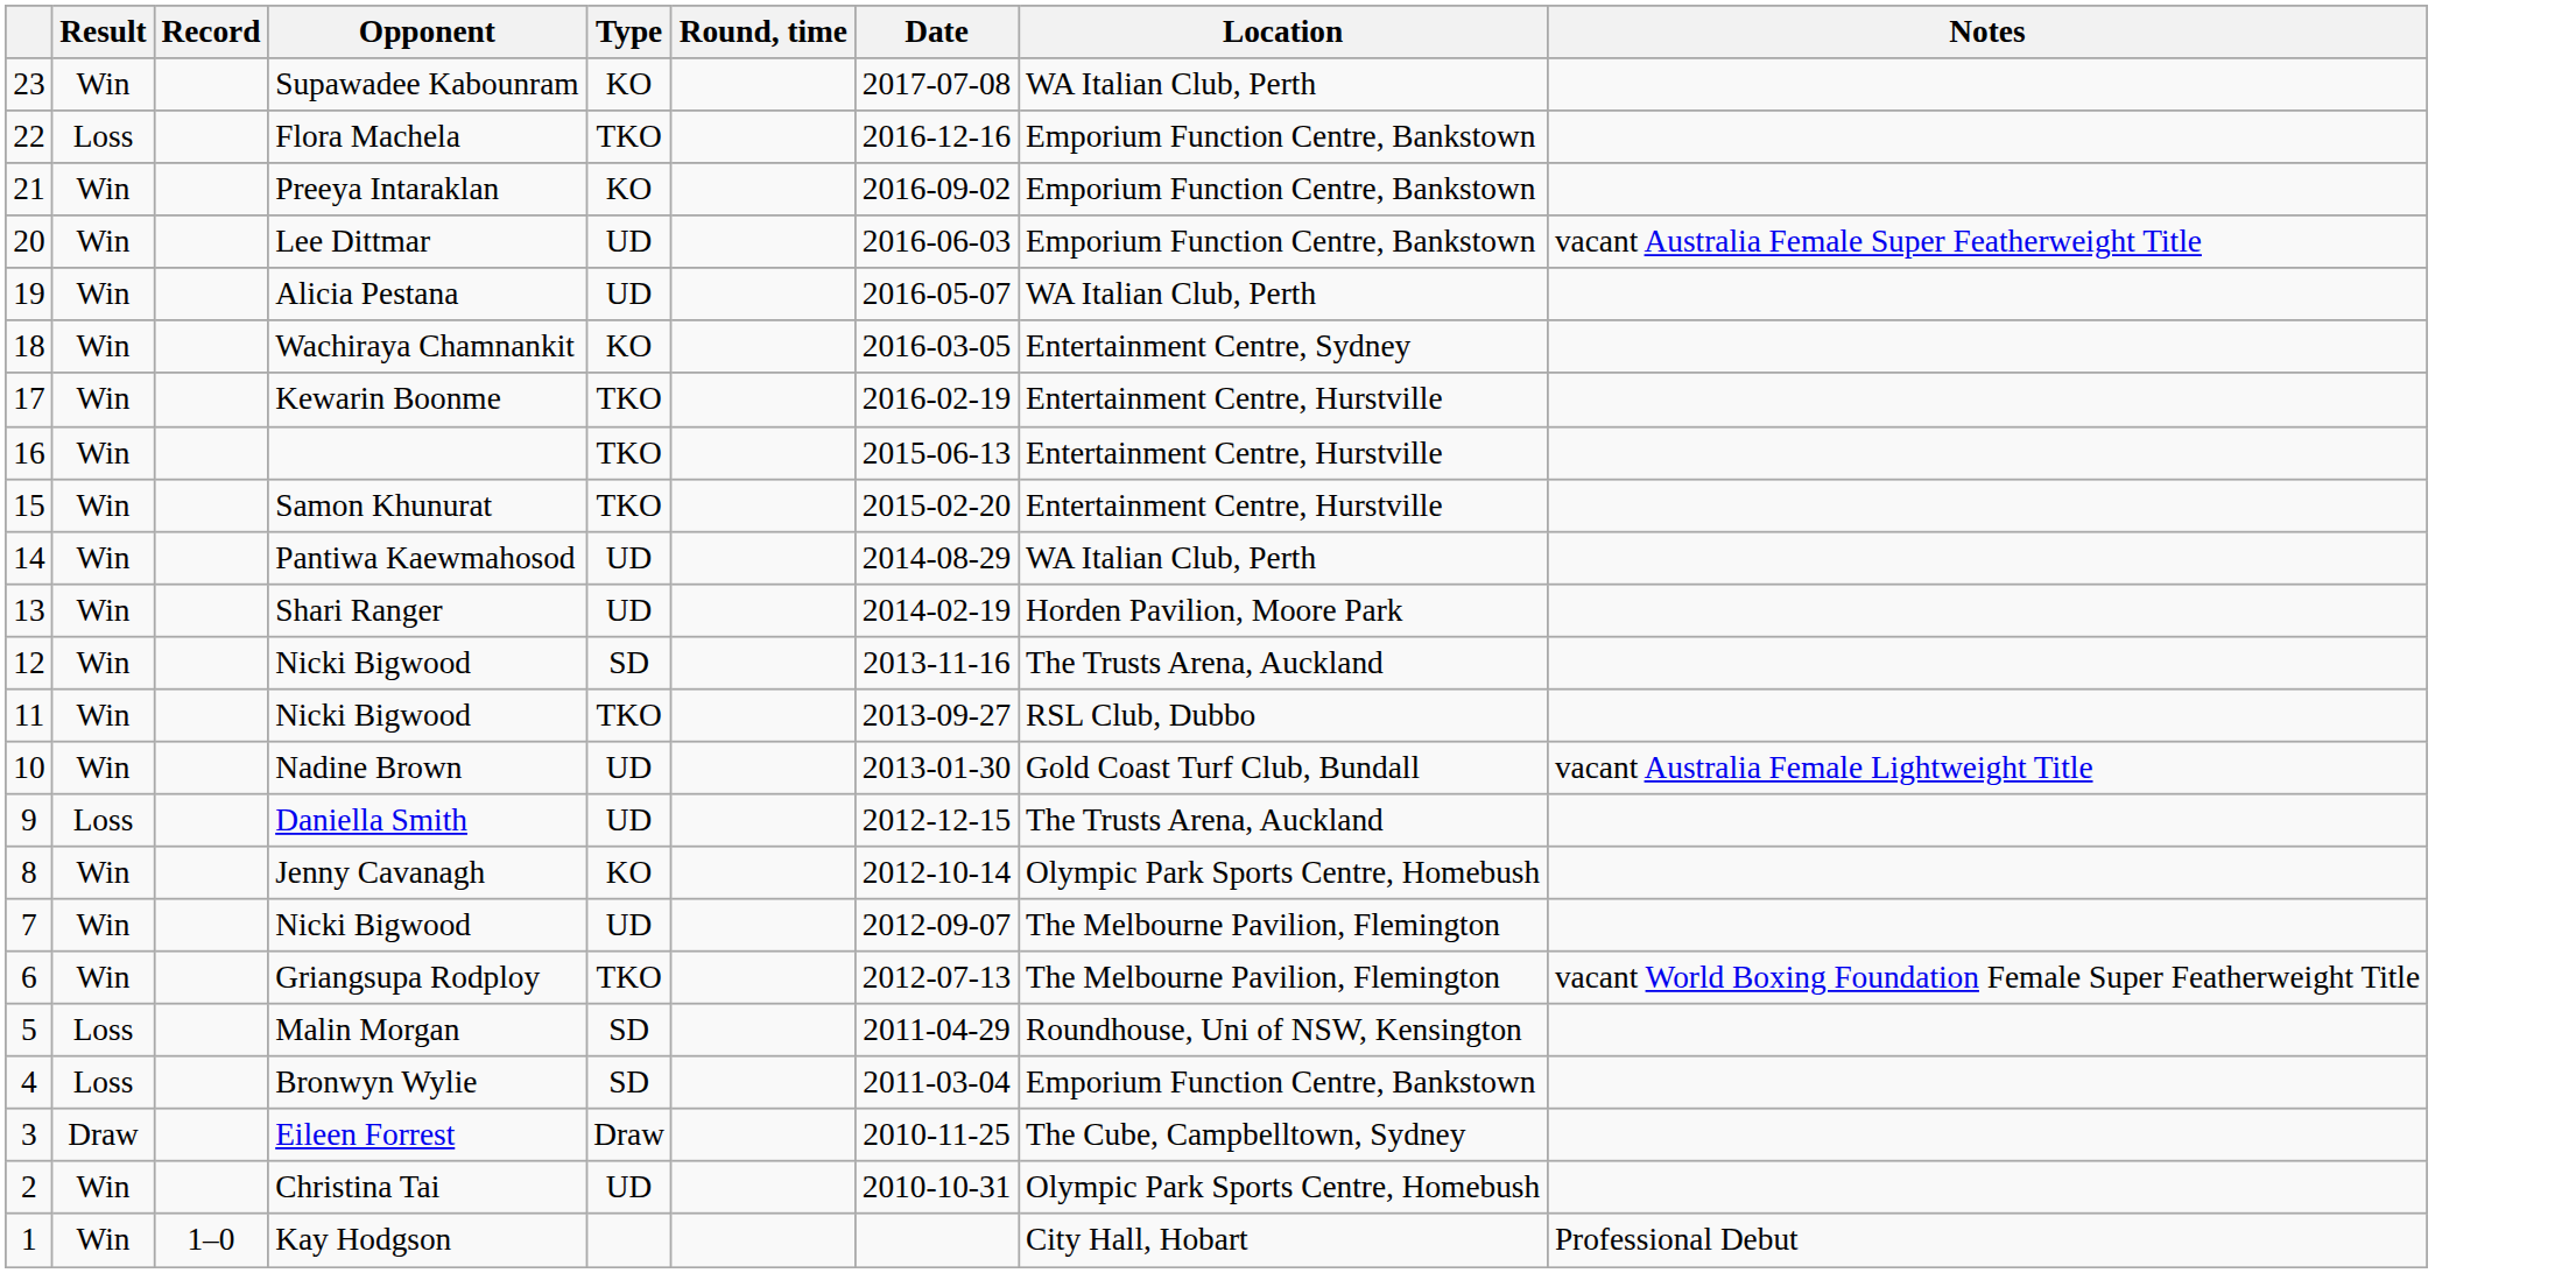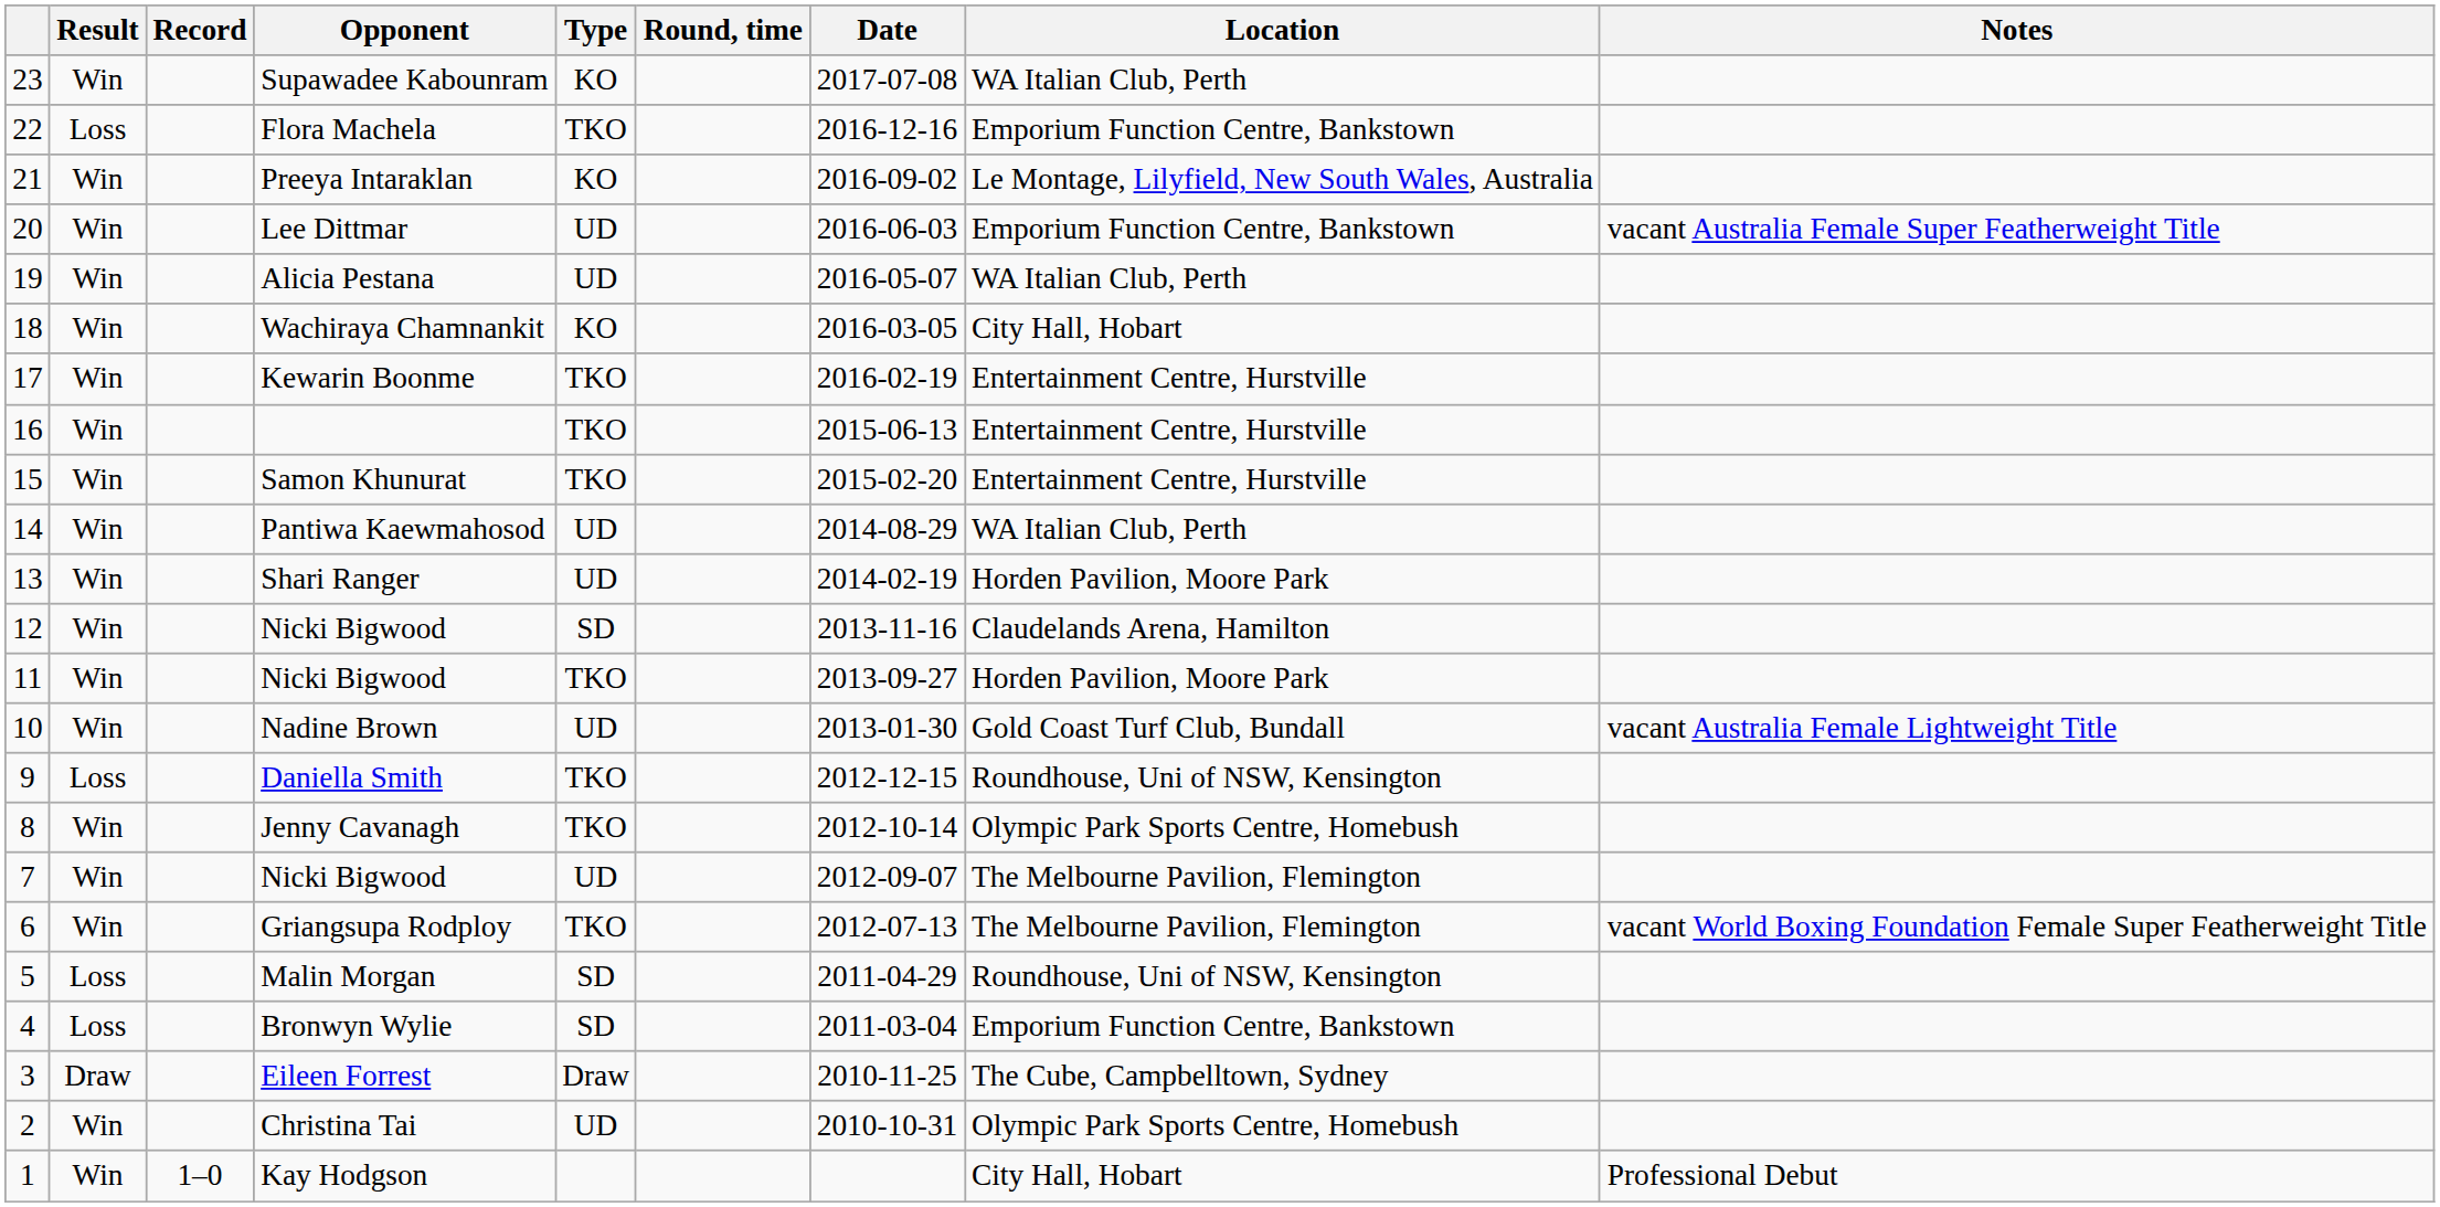Preeya Intaraklan | Location: Emporium Function Centre, Bankstown -> Le Montage, Lilyfield, New South Wales, Australia
Wachiraya Chamnankit | Location: Entertainment Centre, Sydney -> City Hall, Hobart
12 / Nicki Bigwood | Location: The Trusts Arena, Auckland -> Claudelands Arena, Hamilton
11 / Nicki Bigwood | Location: RSL Club, Dubbo -> Horden Pavilion, Moore Park
Daniella Smith | Type: UD -> TKO
Daniella Smith | Location: The Trusts Arena, Auckland -> Roundhouse, Uni of NSW, Kensington
Jenny Cavanagh | Type: KO -> TKO
